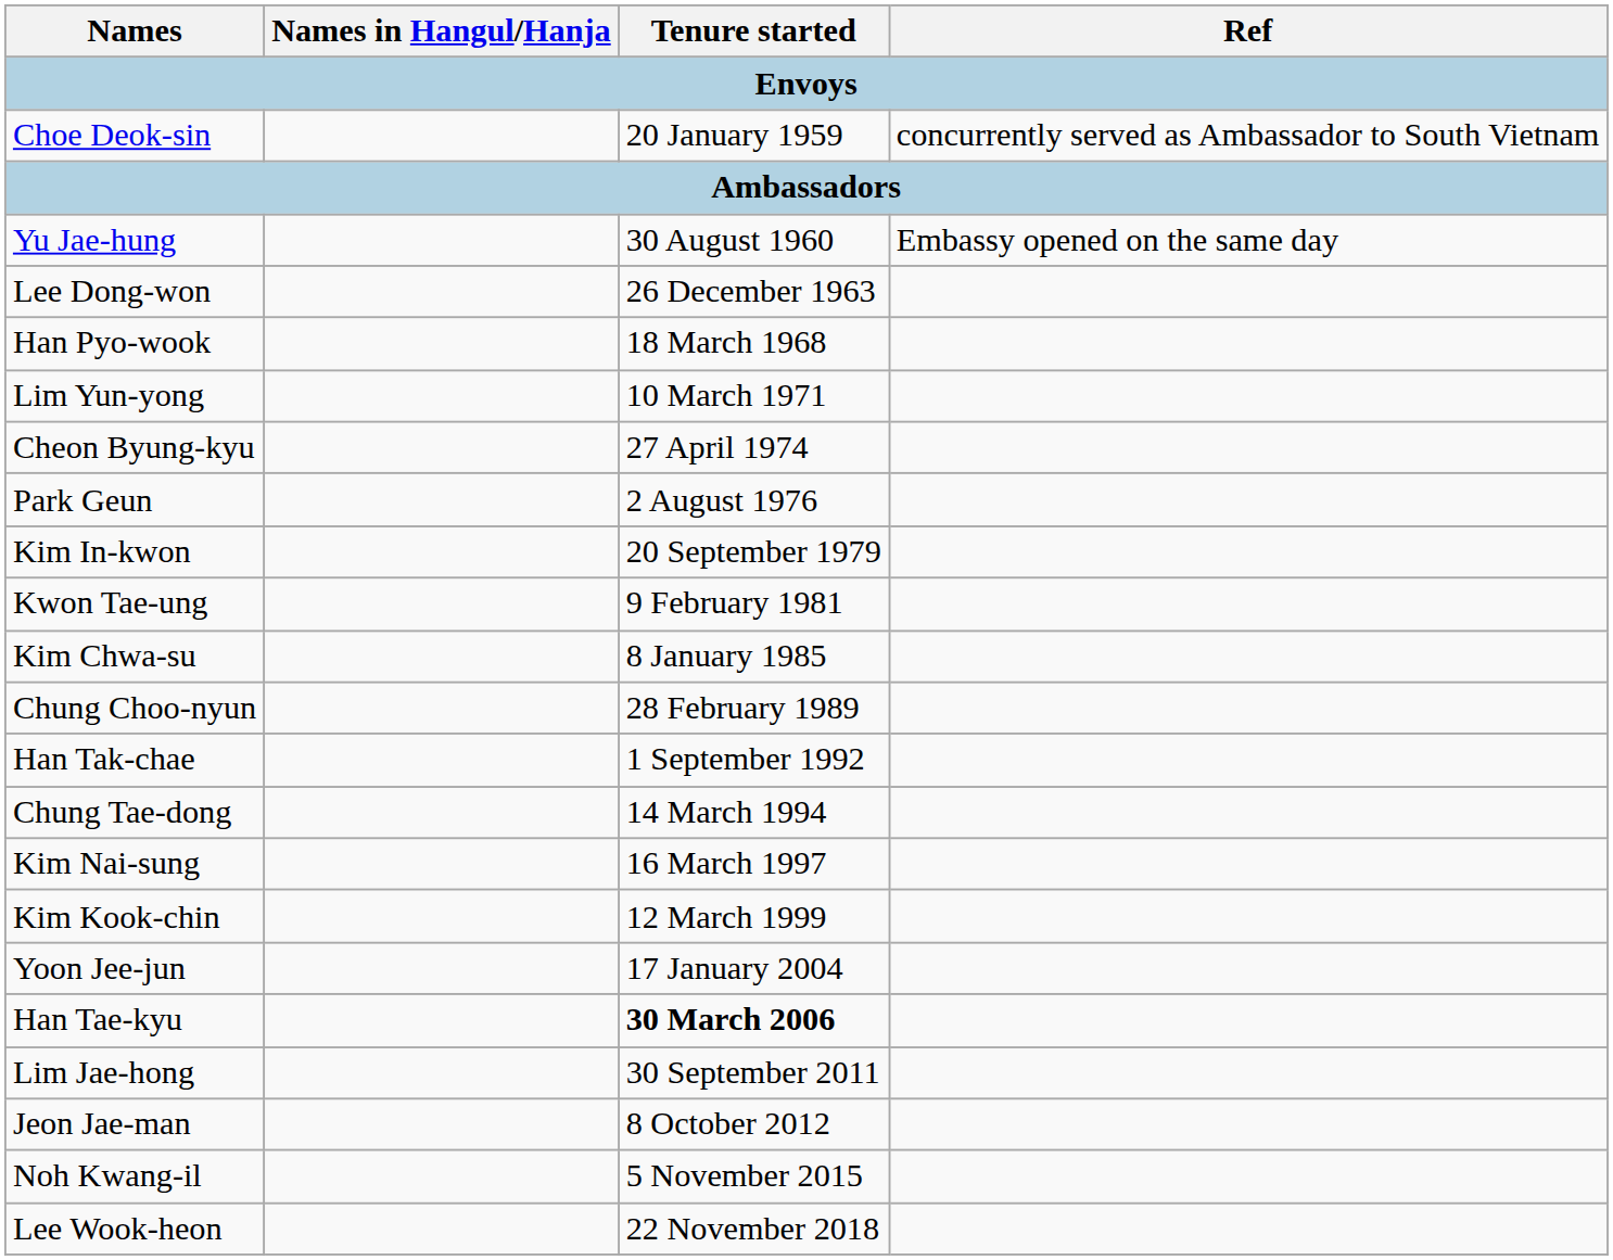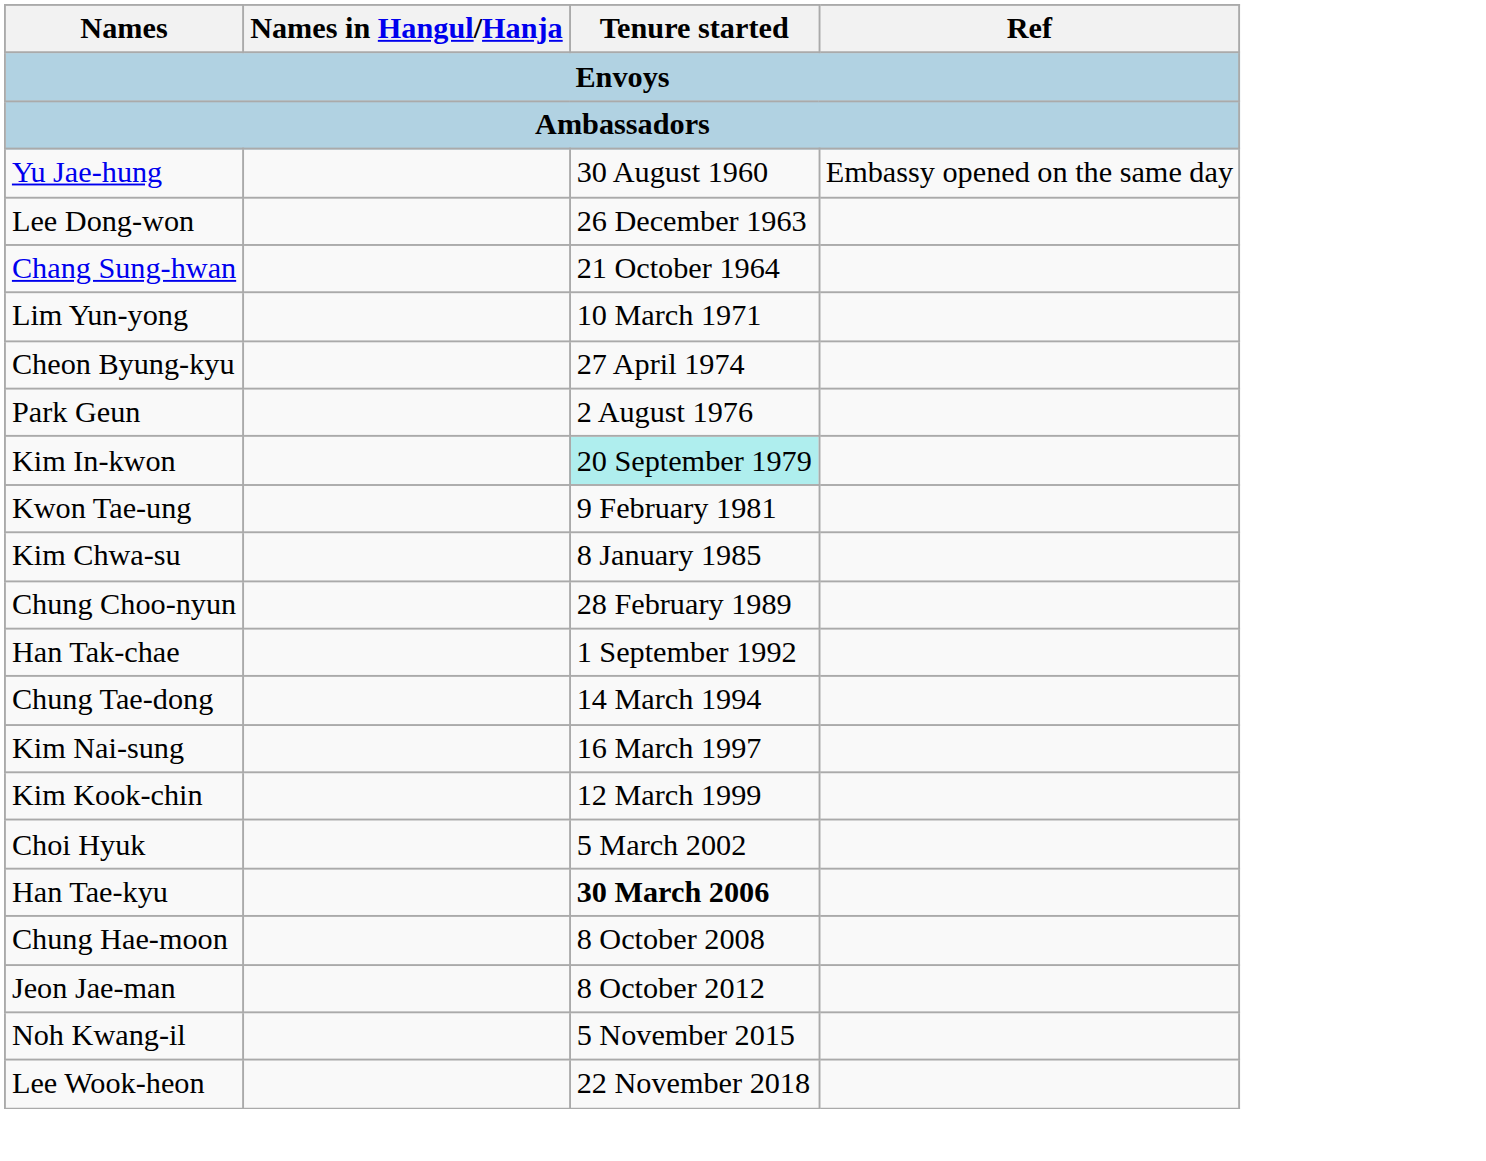- row: Choe Deok-sin | 20 January 1959 | concurrently served as Ambassador to South Vietnam
+ row: Chang Sung-hwan | 21 October 1964
- row: Han Pyo-wook | 18 March 1968
Kim In-kwon | Tenure started: no background -> paleturquoise background
+ row: Choi Hyuk | 5 March 2002
- row: Yoon Jee-jun | 17 January 2004
+ row: Chung Hae-moon | 8 October 2008
- row: Lim Jae-hong | 30 September 2011
